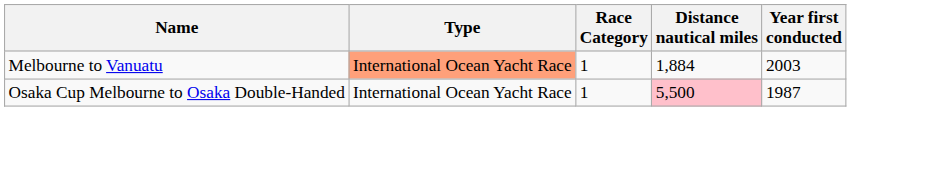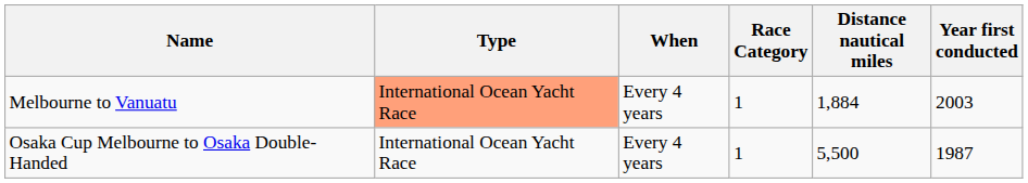+ column: When | Every 4 years | Every 4 years
Osaka Cup Melbourne to Osaka Double-Handed | Distance nautical miles: pink background -> no background
